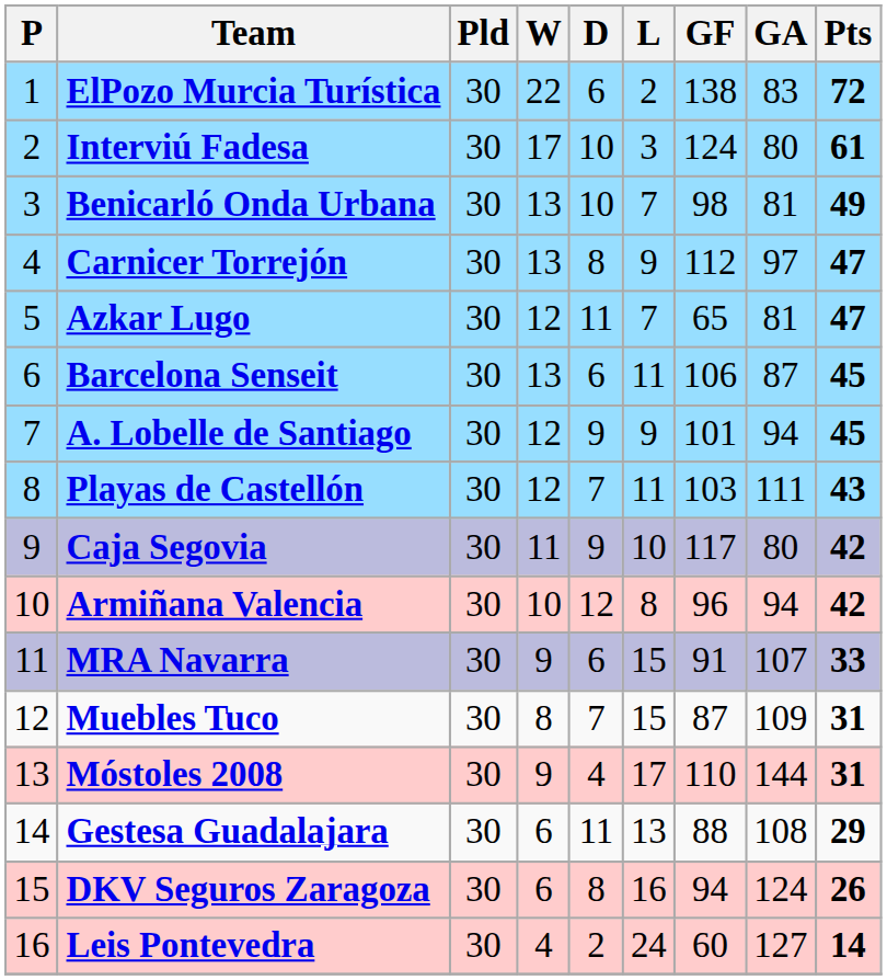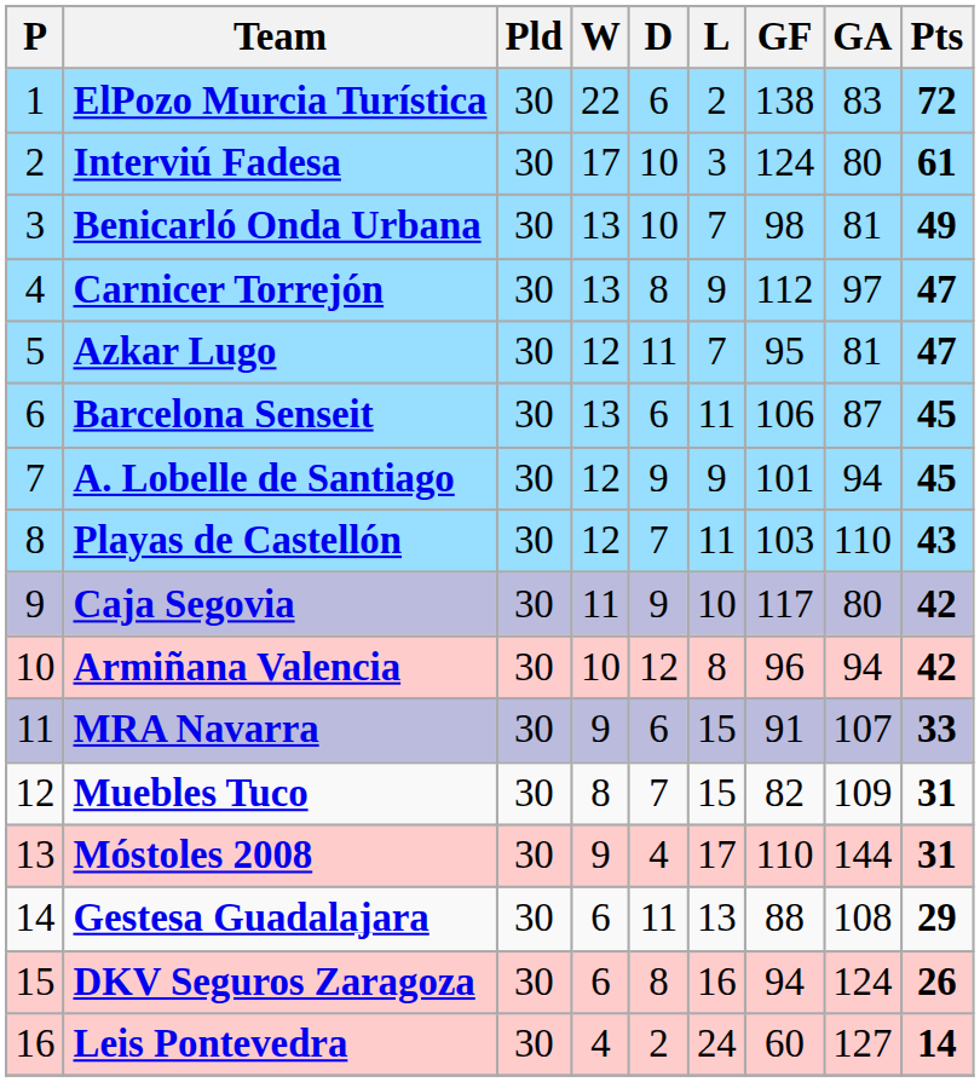Azkar Lugo | GF: 65 -> 95
Playas de Castellón | GA: 111 -> 110
Muebles Tuco | GF: 87 -> 82
